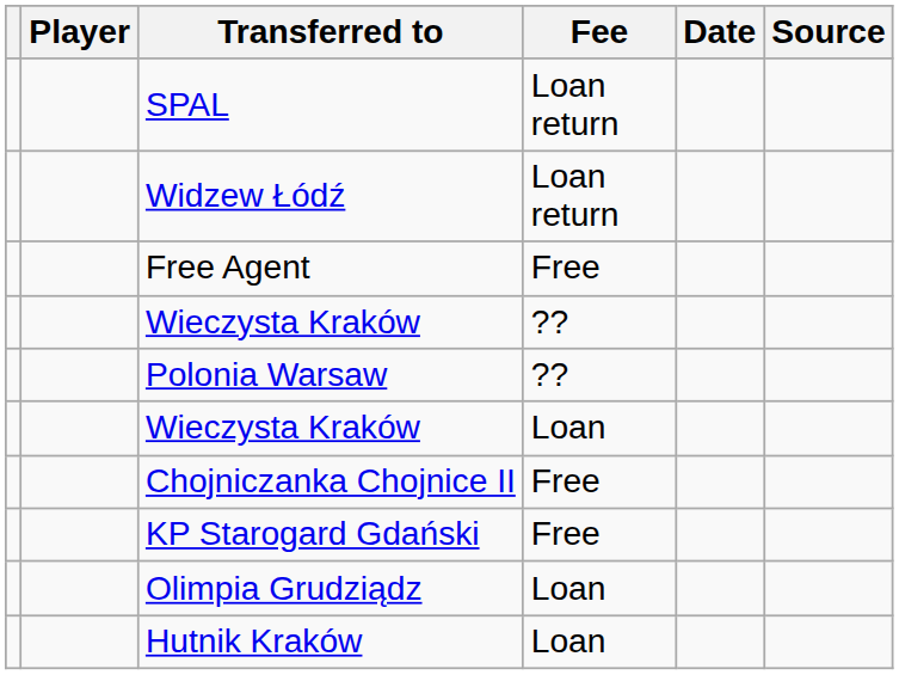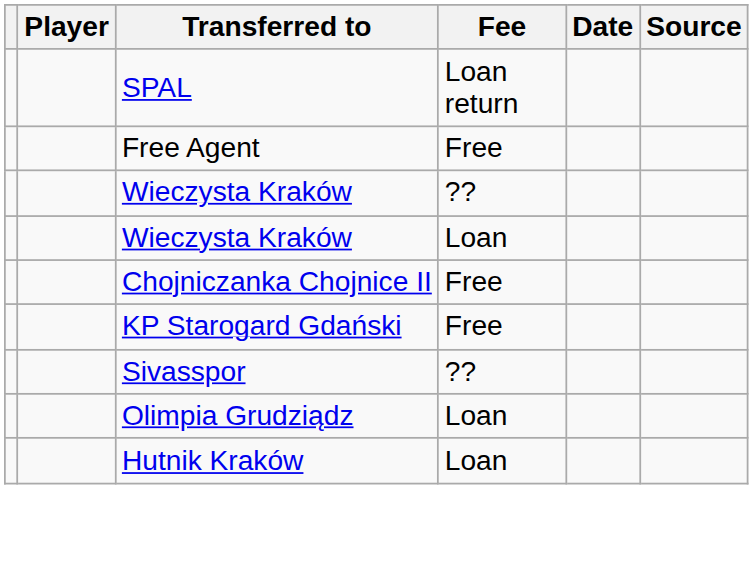- row: Widzew Łódź | Loan return
- row: Polonia Warsaw | ??
+ row: Sivasspor | ??
